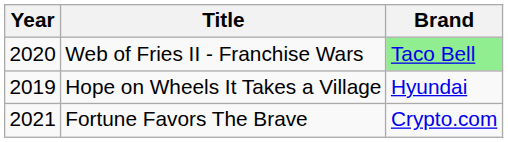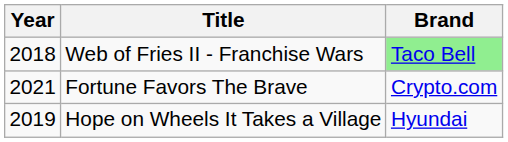Web of Fries II - Franchise Wars | Year: 2020 -> 2018
rows swapped: Hope on Wheels It Takes a Village <-> Fortune Favors The Brave
